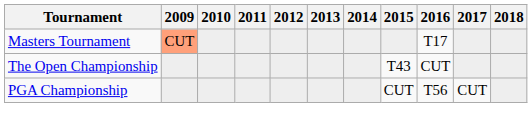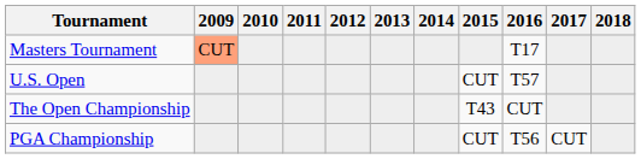+ row: U.S. Open | CUT | T57
